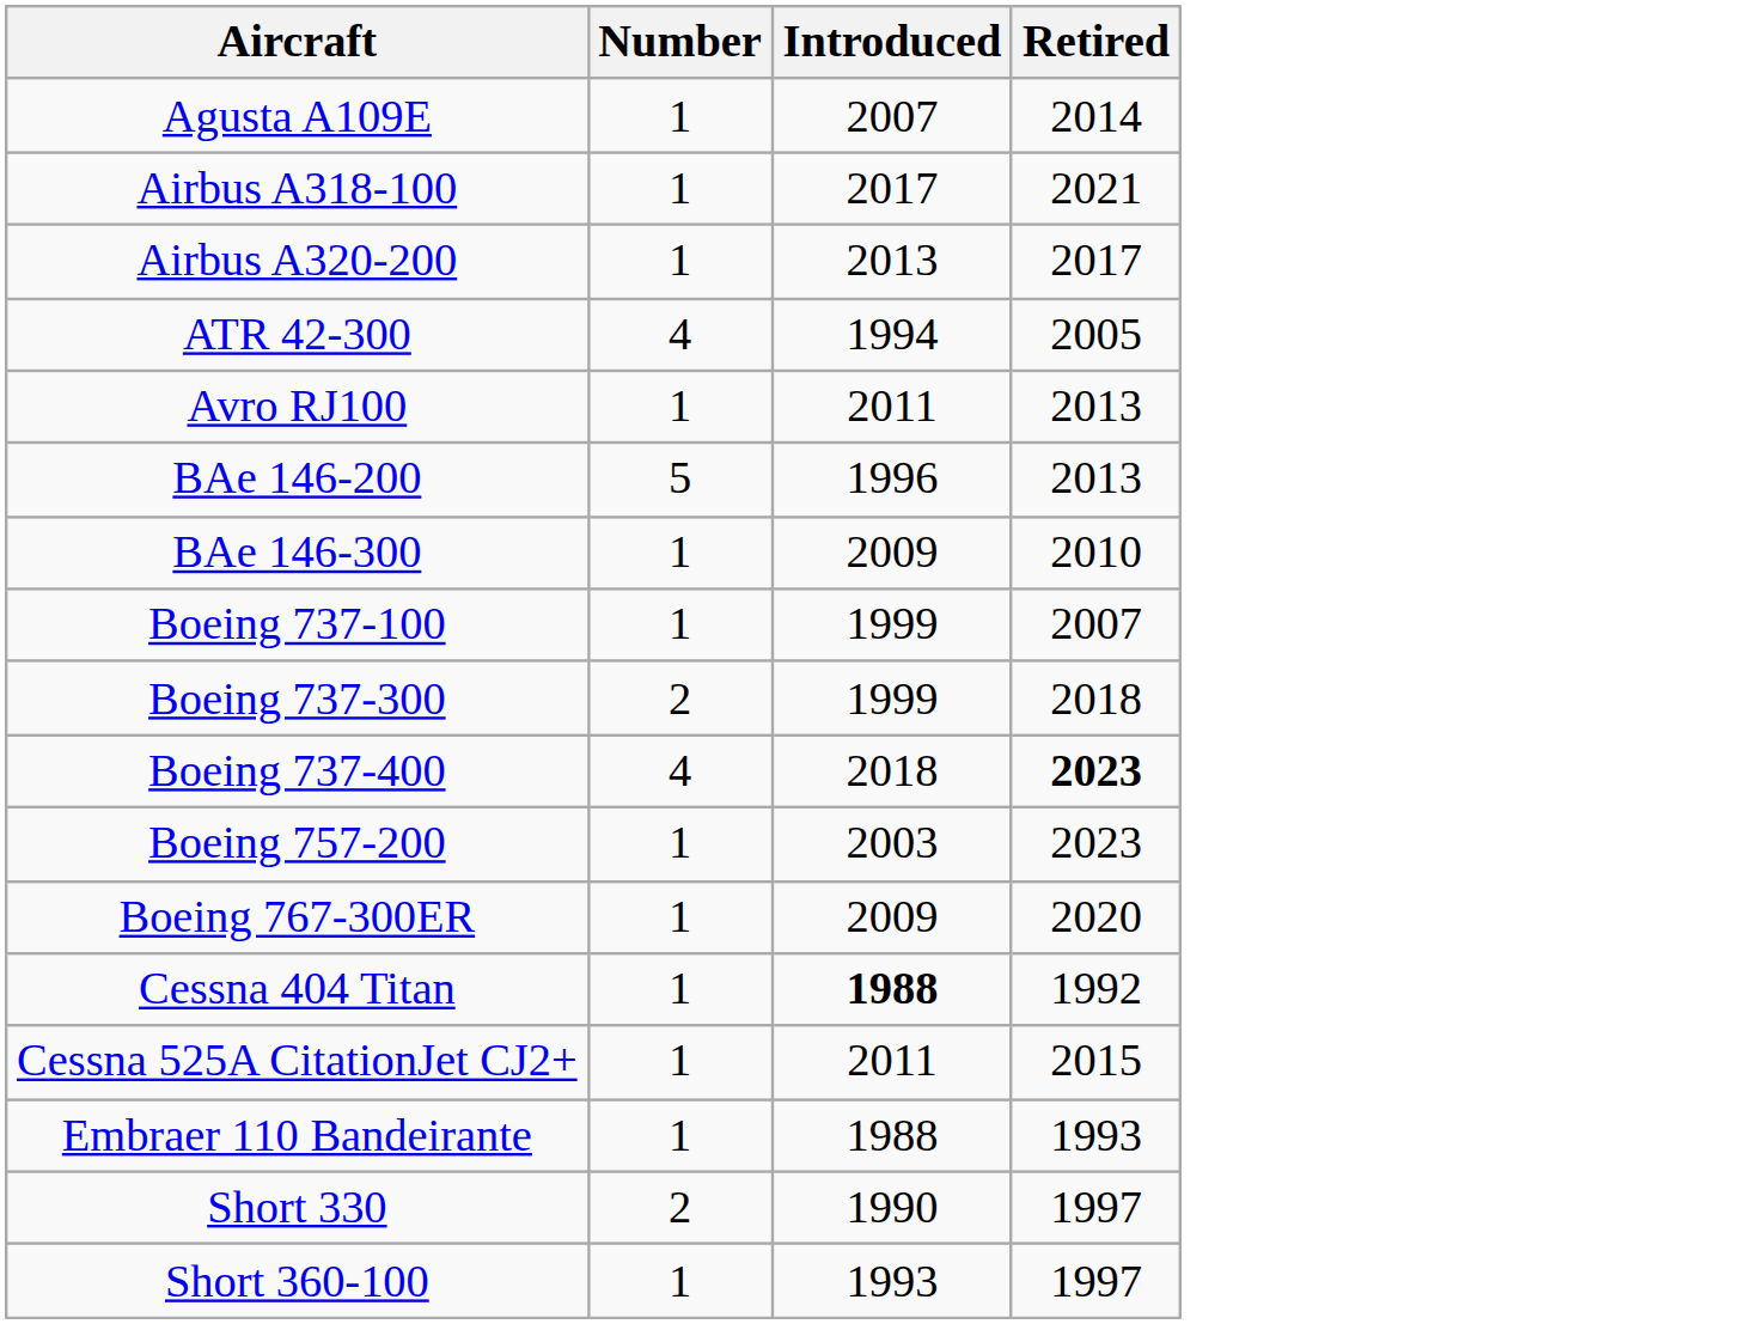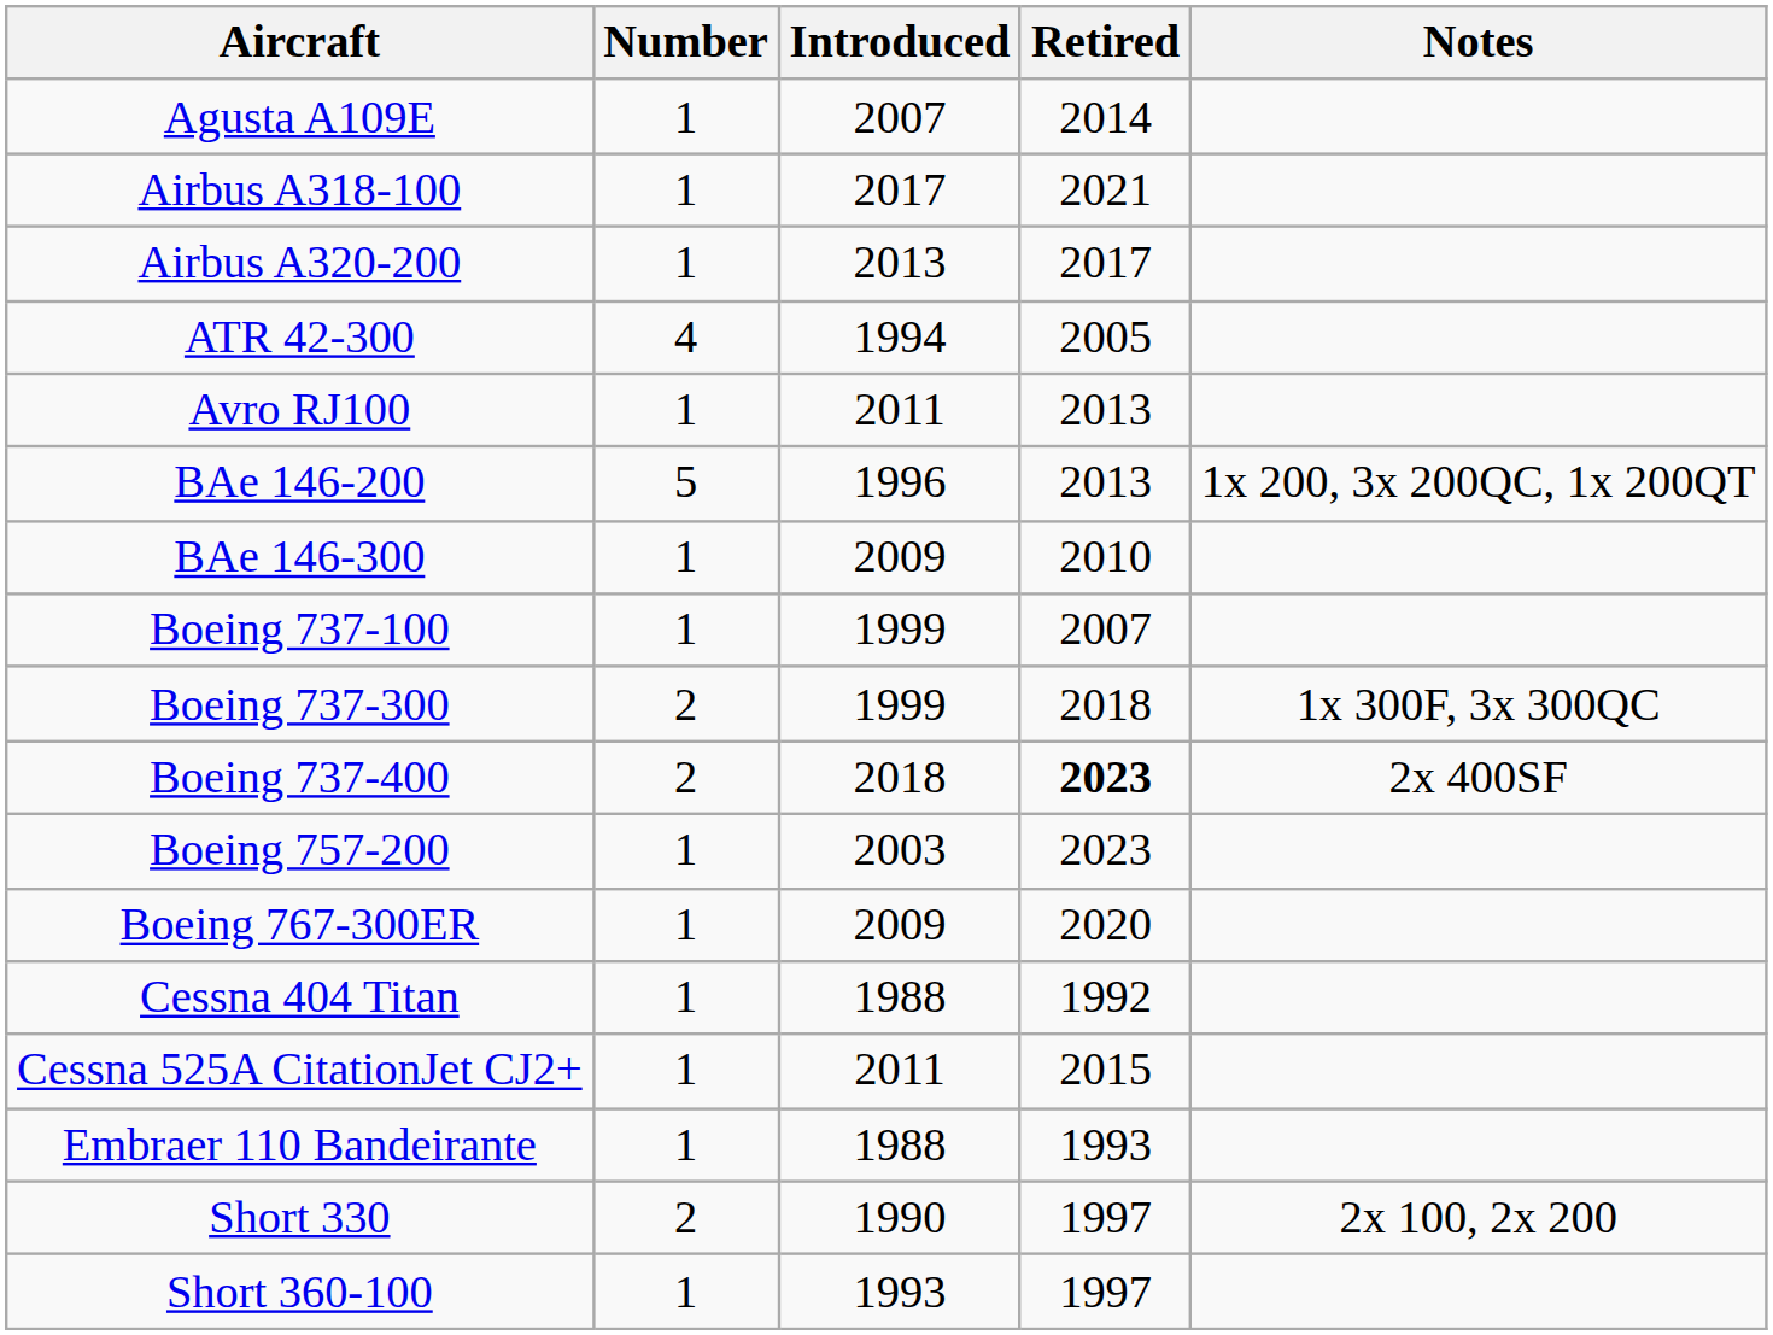+ column: Notes | 1x 200, 3x 200QC, 1x 200QT | 1x 300F, 3x 300QC | 2x 400SF | 2x 100, 2x 200
Boeing 737-400 | Number: 4 -> 2
Cessna 404 Titan | Introduced: bold -> normal
